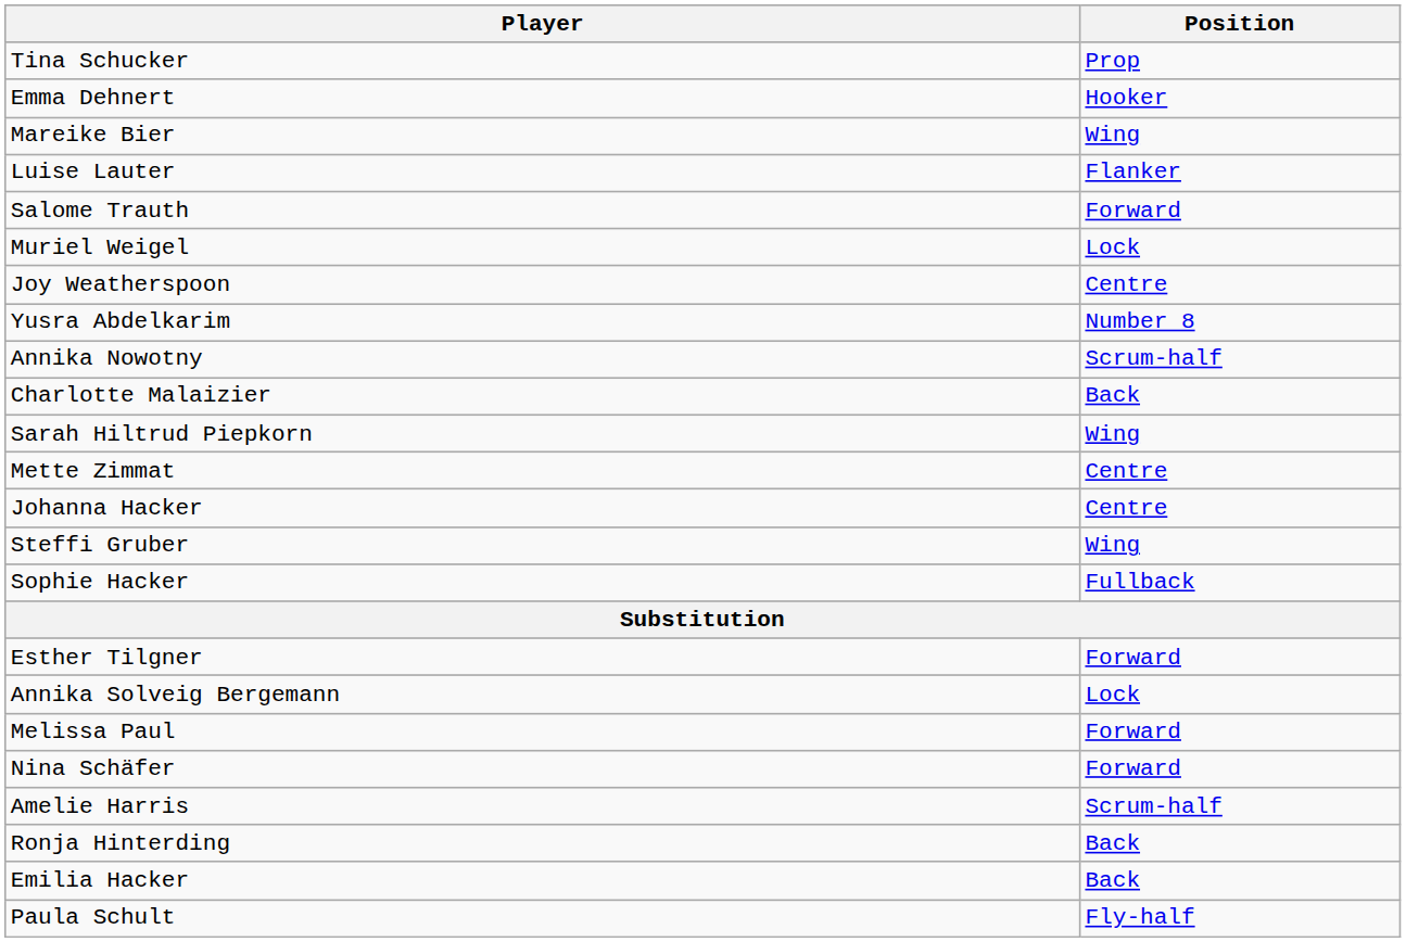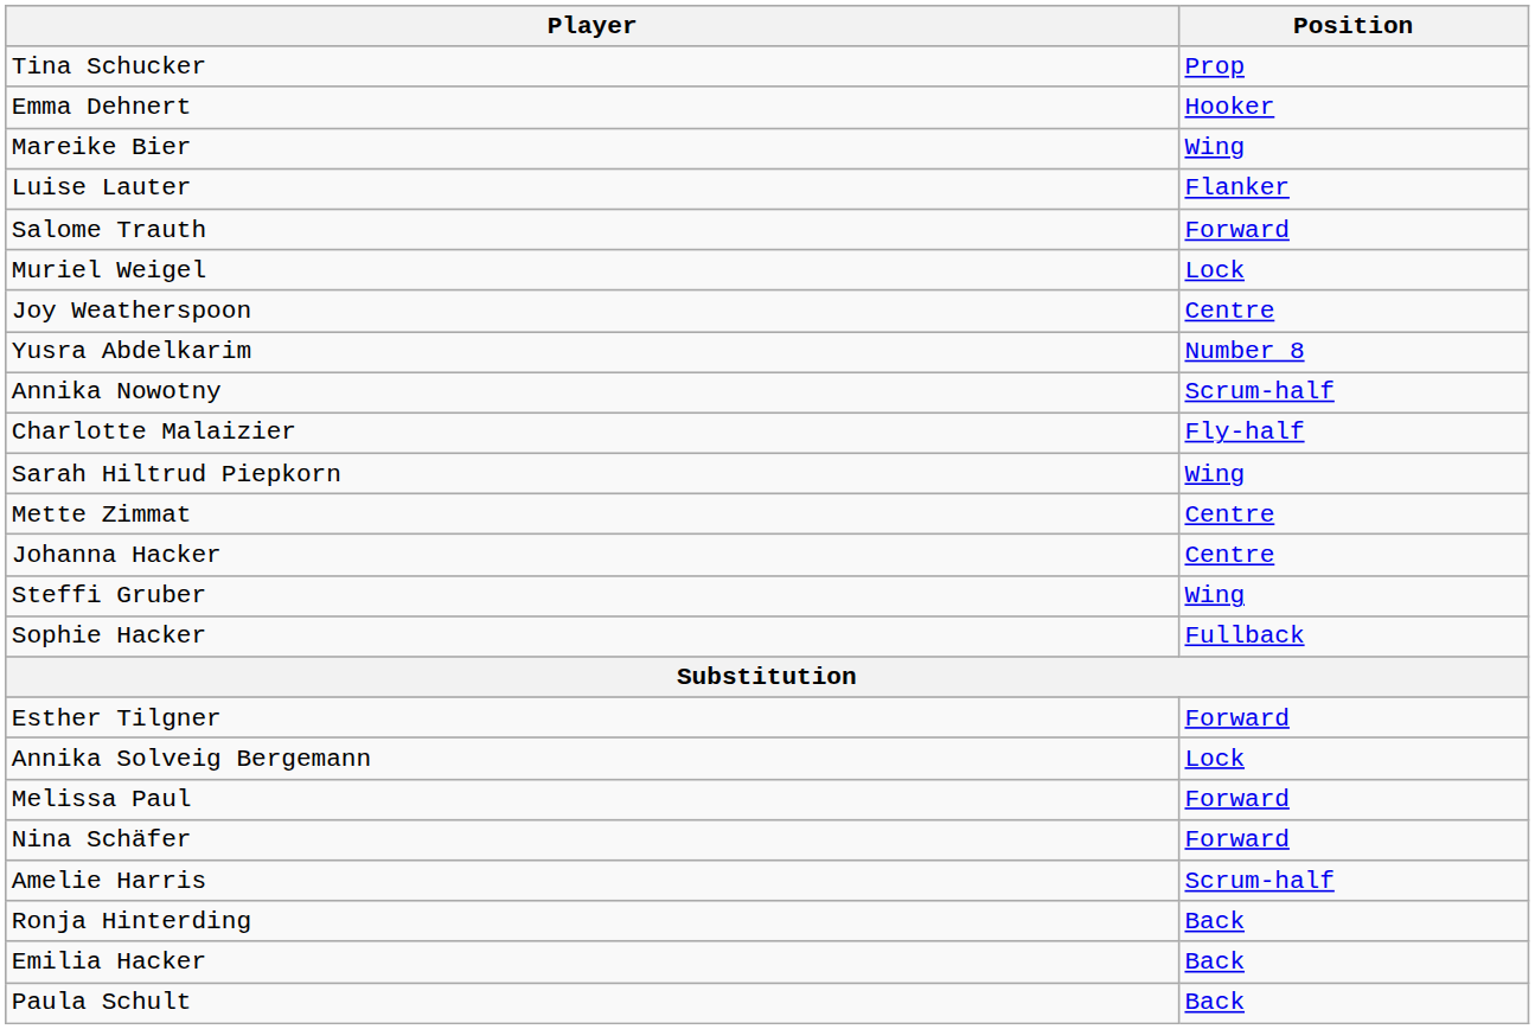Charlotte Malaizier | Position: Back -> Fly-half
Paula Schult | Position: Fly-half -> Back
